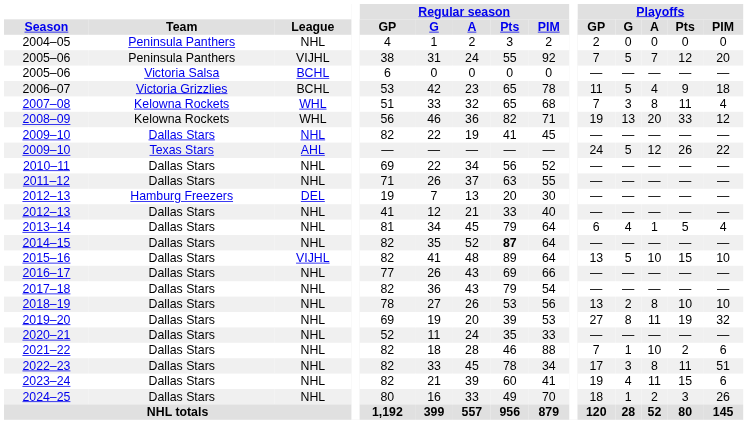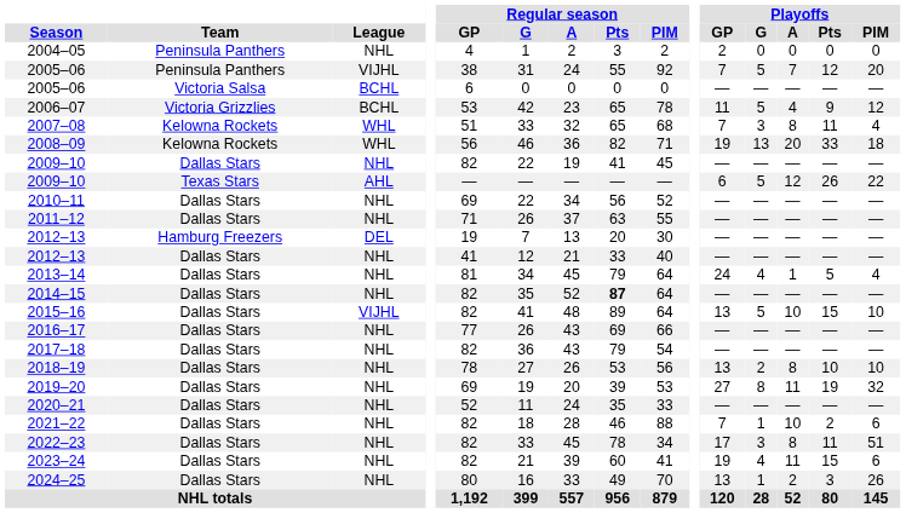2006–07 | Playoffs / PIM: 18 -> 12
2008–09 | Playoffs / PIM: 12 -> 18
2009–10 / Texas Stars | Playoffs / GP: 24 -> 6
2013–14 | Playoffs / GP: 6 -> 24
2024–25 | Playoffs / GP: 18 -> 13
